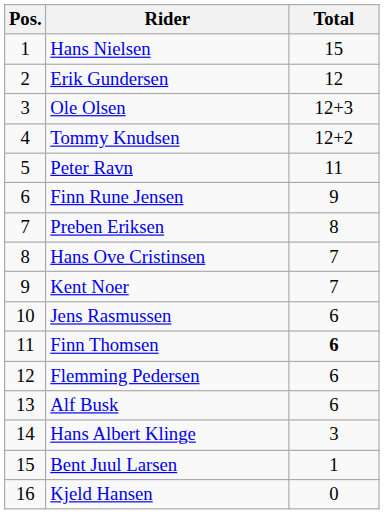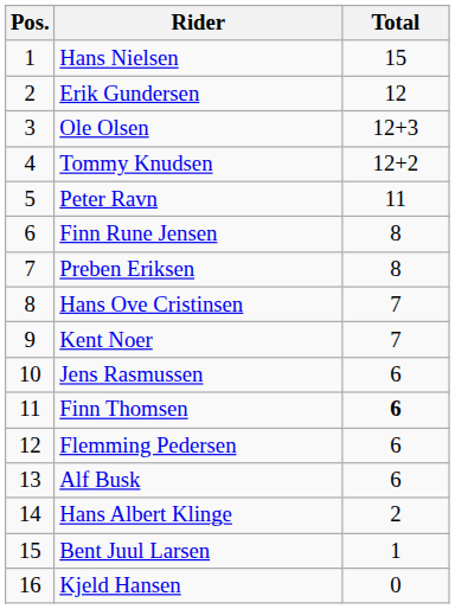Finn Rune Jensen | Total: 9 -> 8
Hans Albert Klinge | Total: 3 -> 2
